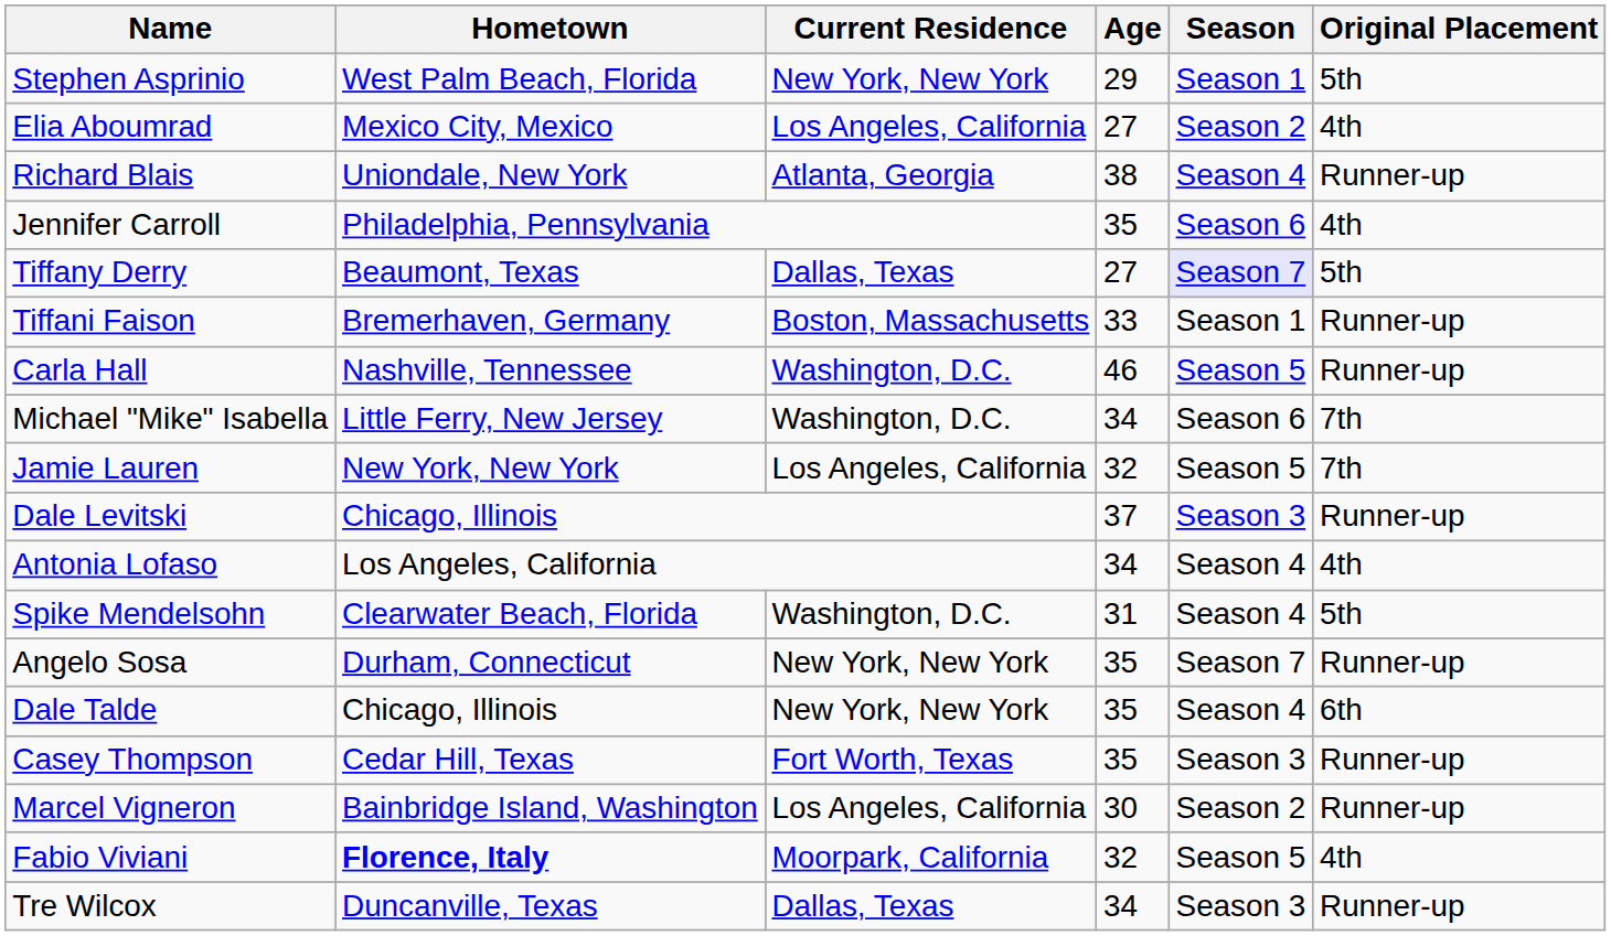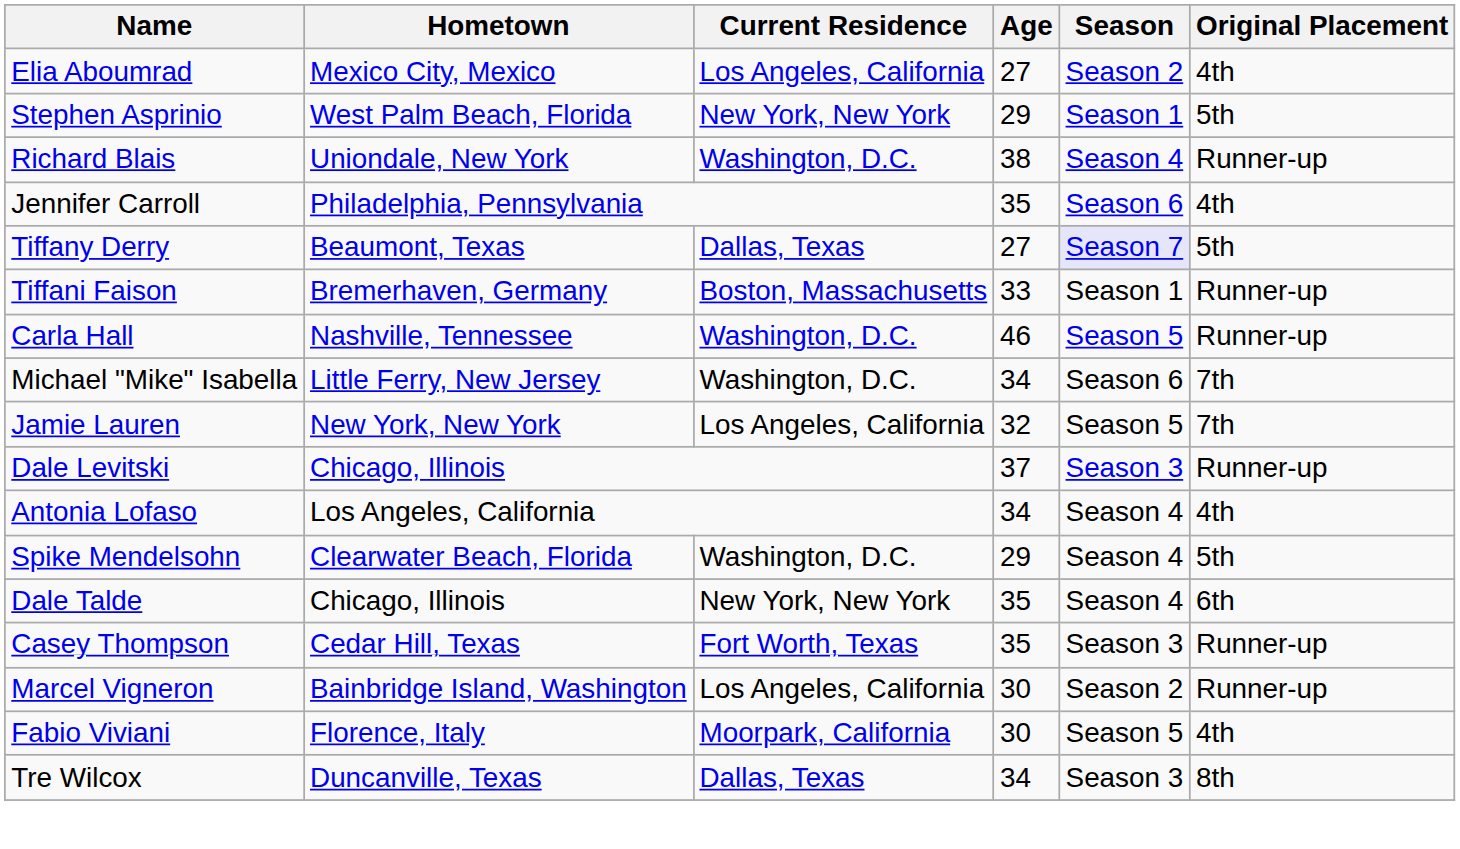rows swapped: Elia Aboumrad <-> Stephen Asprinio
Richard Blais | Current Residence: Atlanta, Georgia -> Washington, D.C.
Spike Mendelsohn | Age: 31 -> 29
- row: Angelo Sosa | Durham, Connecticut | New York, New York | 35 | Season 7 | Runner-up
Fabio Viviani | Hometown: bold -> normal
Fabio Viviani | Age: 32 -> 30
Tre Wilcox | Original Placement: Runner-up -> 8th
